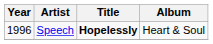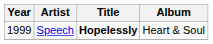Speech | Year: 1996 -> 1999
